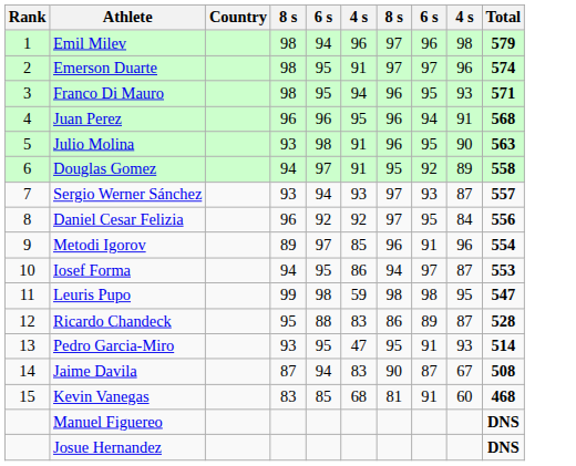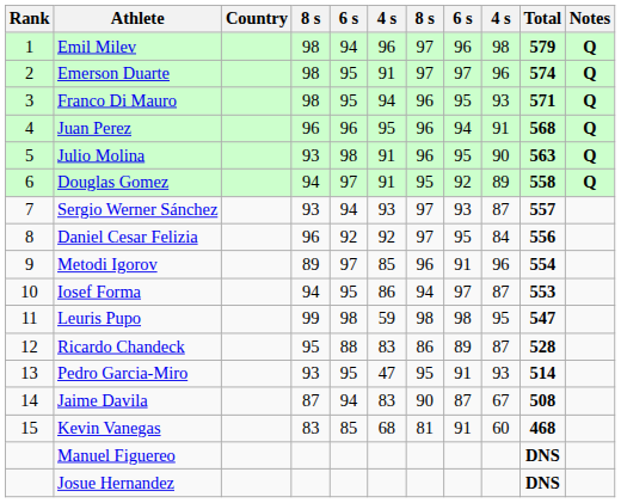+ column: Notes | Q | Q | Q | Q | Q | Q
